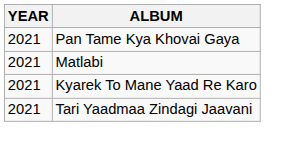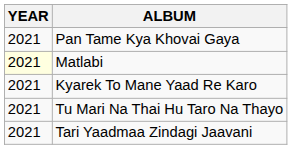Matlabi | YEAR: no background -> lightyellow background
+ row: 2021 | Tu Mari Na Thai Hu Taro Na Thayo
